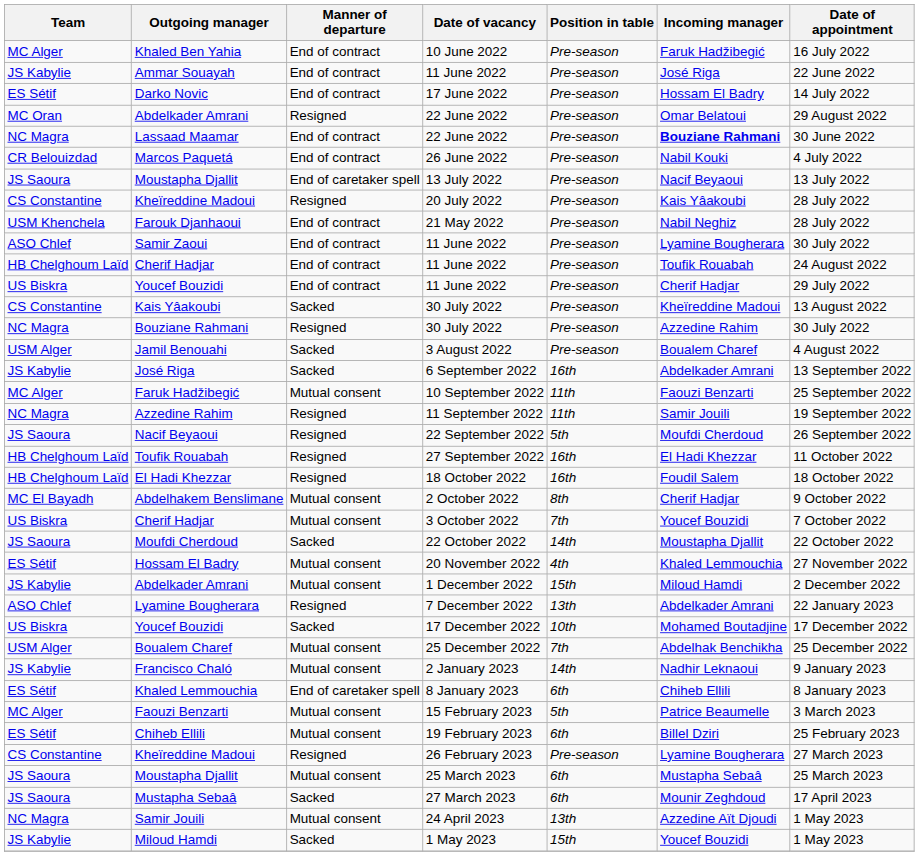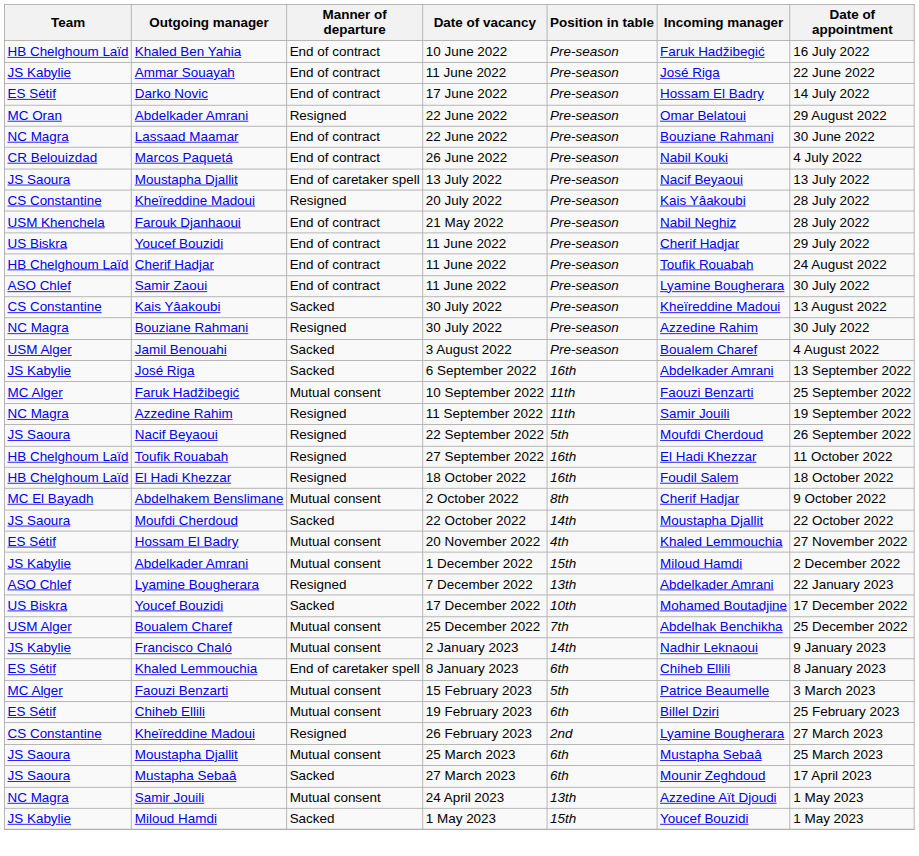Khaled Ben Yahia | Team: MC Alger -> HB Chelghoum Laïd
Lassaad Maamar | Incoming manager: bold -> normal
rows swapped: Youcef Bouzidi / 11 June 2022 <-> Samir Zaoui
- row: US Biskra | Cherif Hadjar | Mutual consent | 3 October 2022 | 7th | Youcef Bouzidi | 7 October 2022
Kheïreddine Madoui / 26 February 2023 | Position in table: Pre-season -> 2nd
